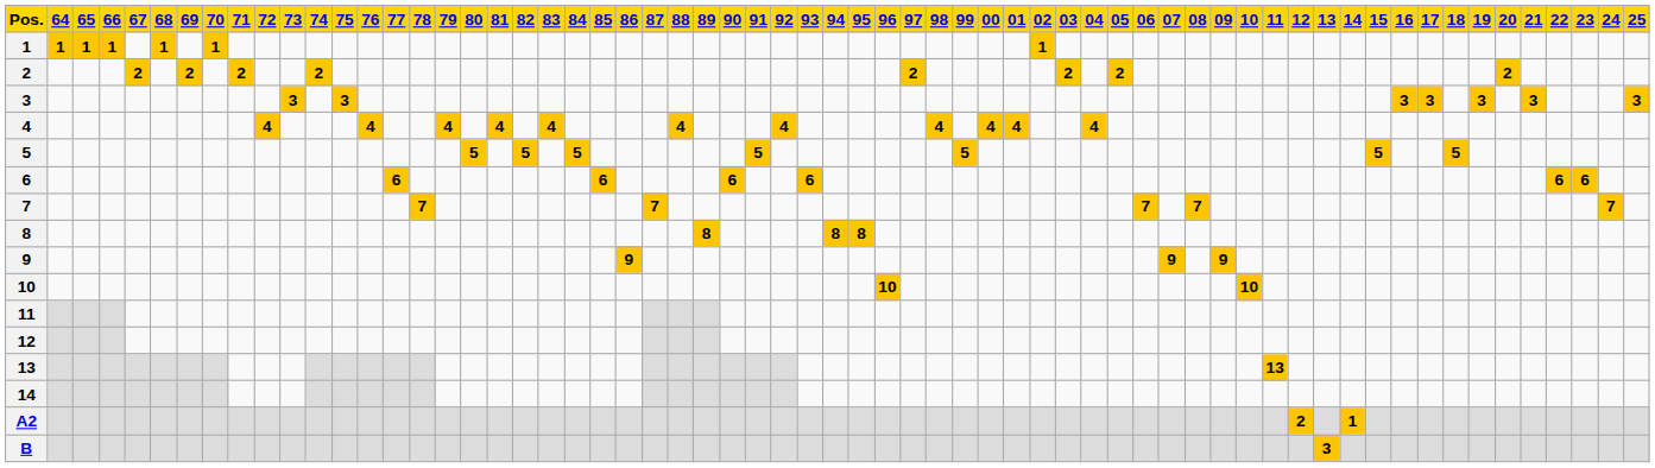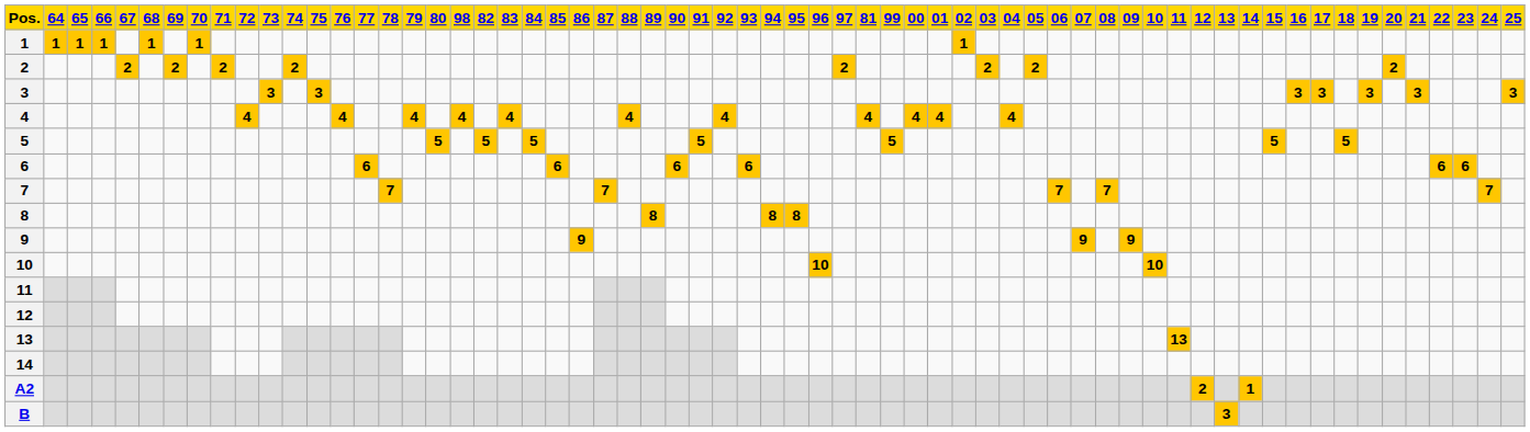columns swapped: 81 <-> 98
